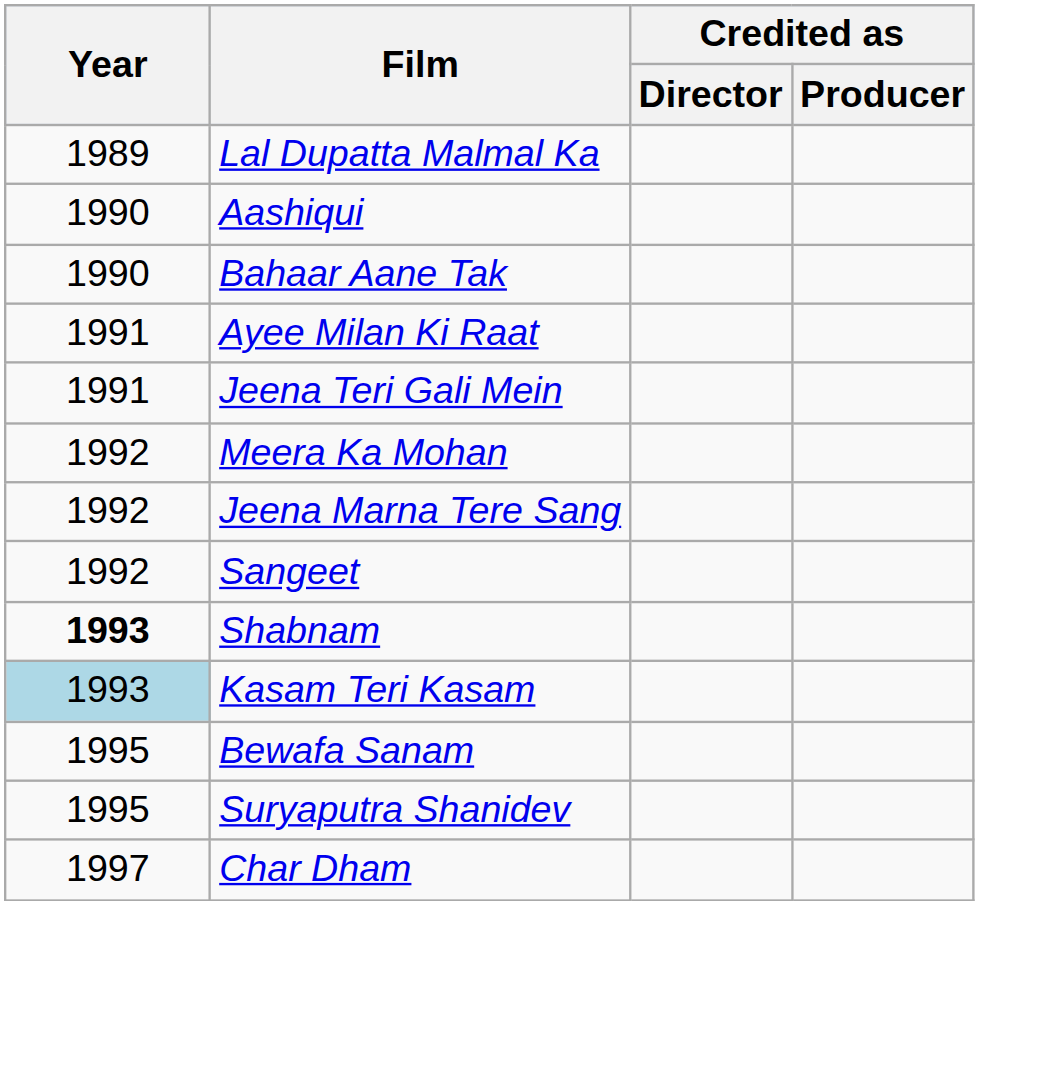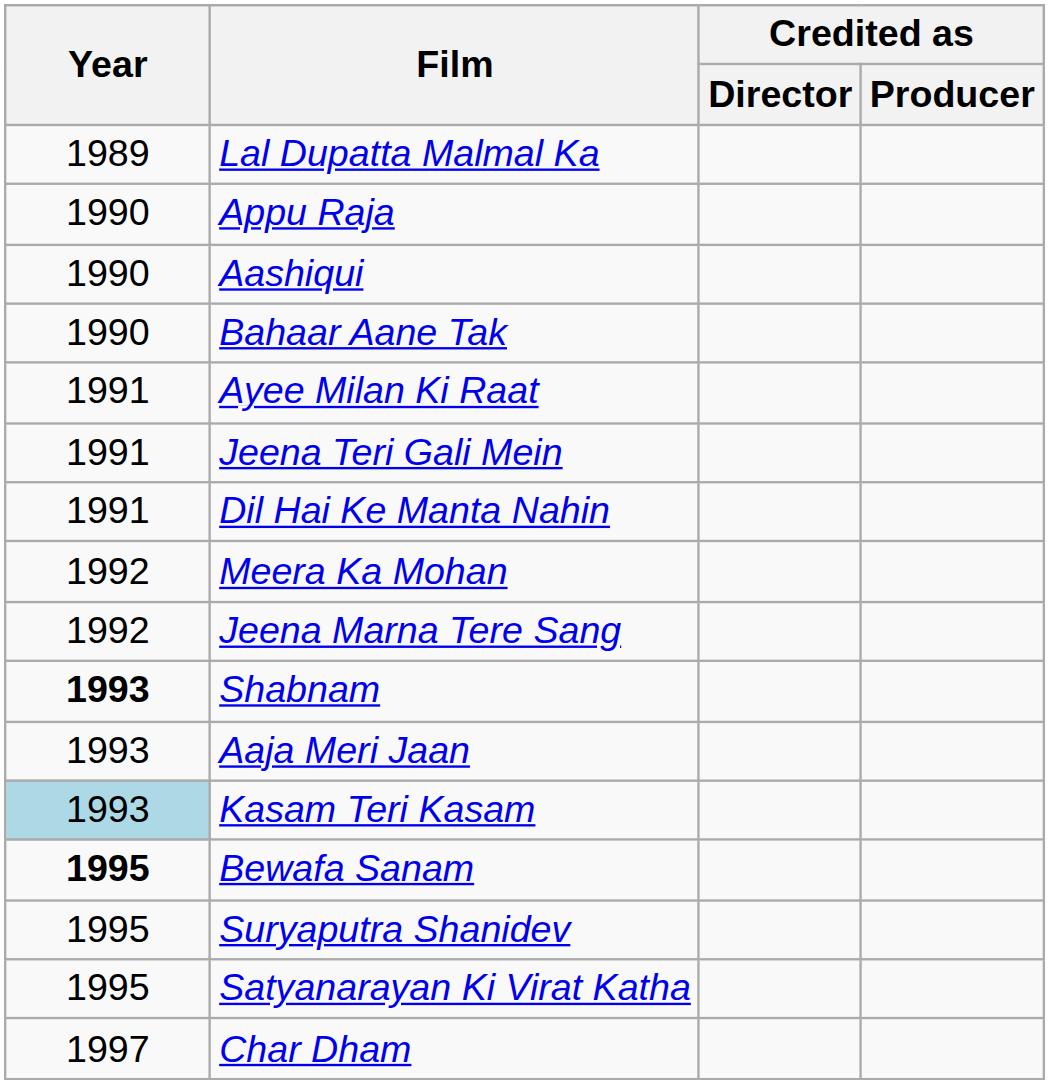+ row: 1990 | Appu Raja
+ row: 1991 | Dil Hai Ke Manta Nahin
- row: 1992 | Sangeet
+ row: 1993 | Aaja Meri Jaan
Bewafa Sanam | Year: normal -> bold
+ row: 1995 | Satyanarayan Ki Virat Katha
